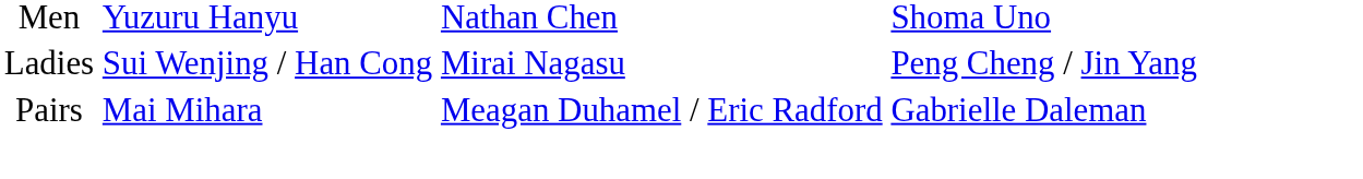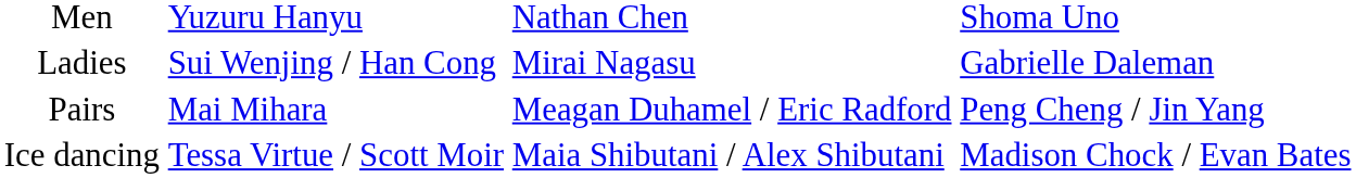Ladies | column 4: Peng Cheng / Jin Yang -> Gabrielle Daleman
Pairs | column 4: Gabrielle Daleman -> Peng Cheng / Jin Yang
+ row: Ice dancing | Tessa Virtue / Scott Moir | Maia Shibutani / Alex Shibutani | Madison Chock / Evan Bates
